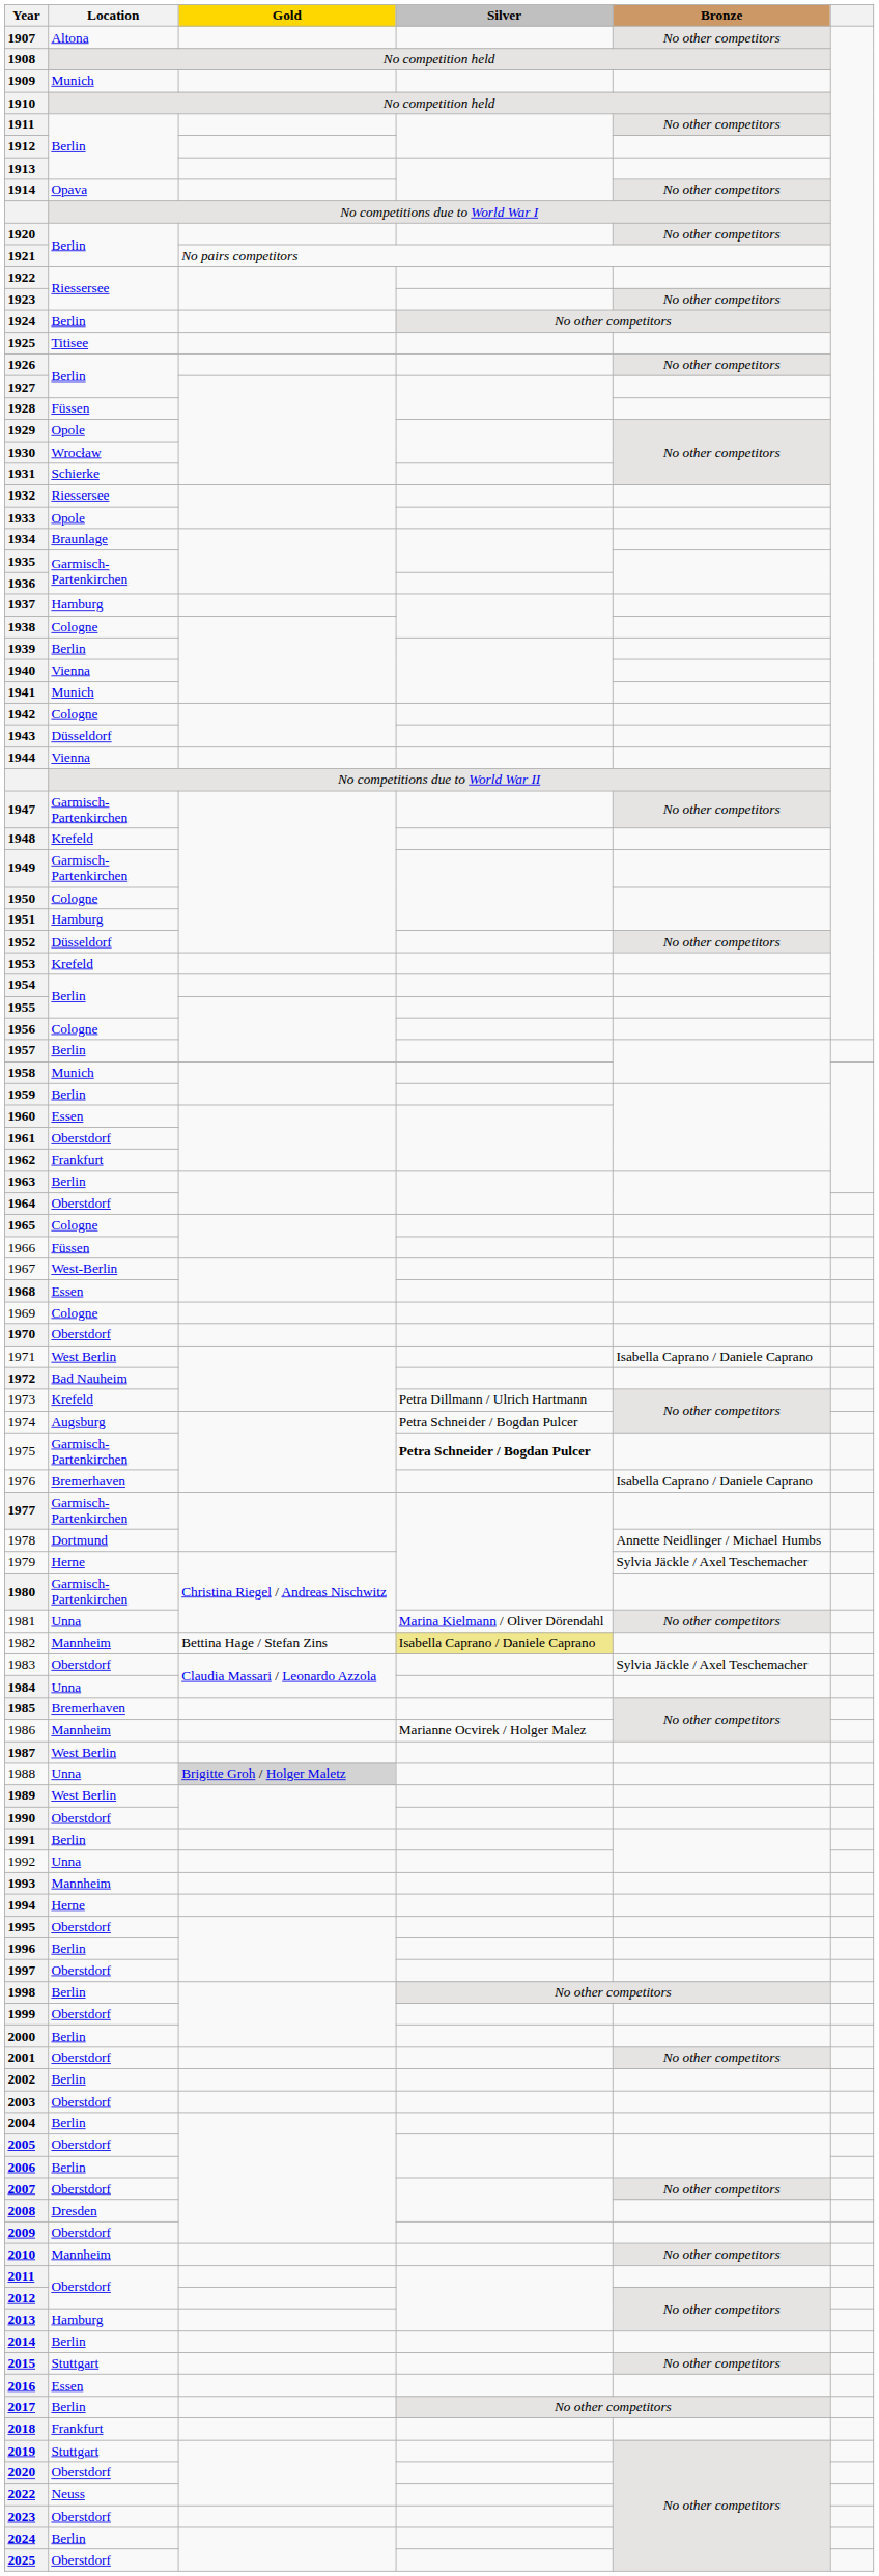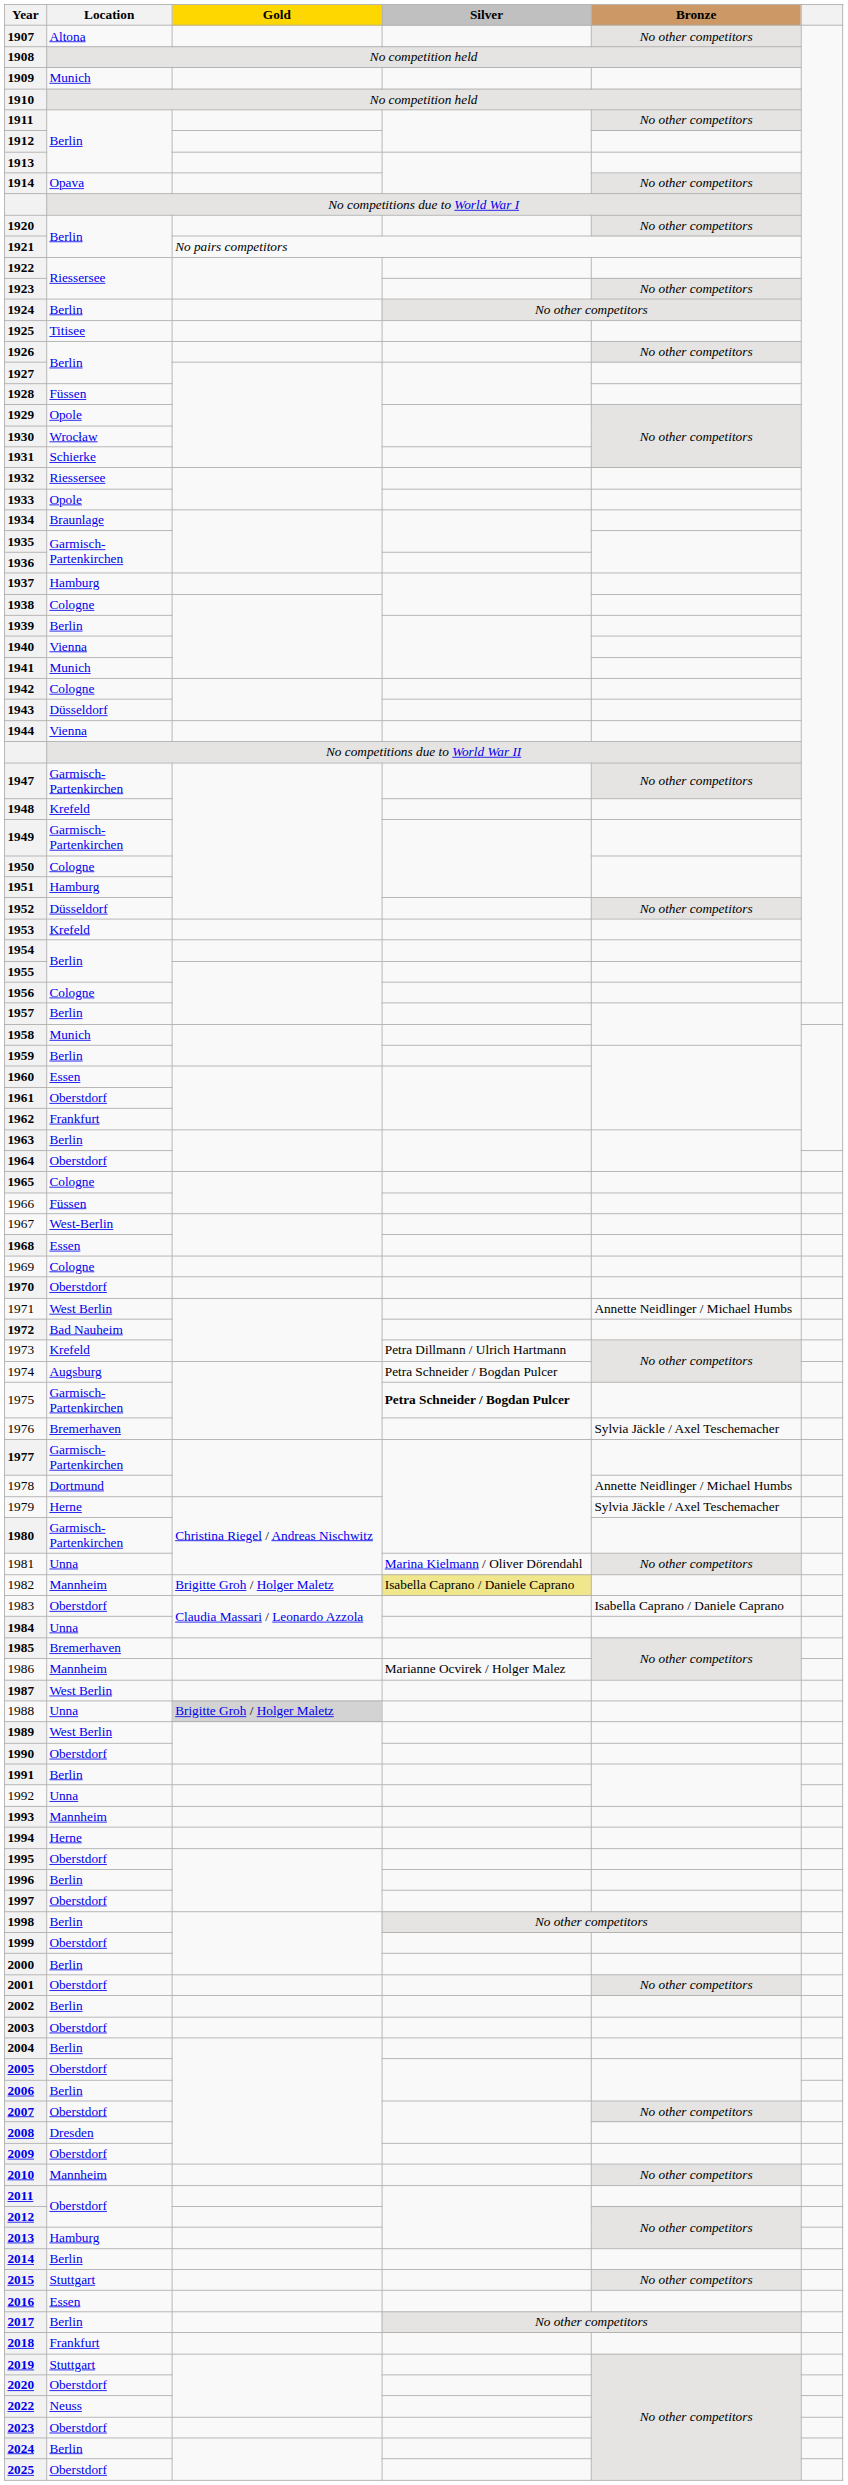1971 | Bronze: Isabella Caprano / Daniele Caprano -> Annette Neidlinger / Michael Humbs
1976 | Bronze: Isabella Caprano / Daniele Caprano -> Sylvia Jäckle / Axel Teschemacher
1982 | Gold: Bettina Hage / Stefan Zins -> Brigitte Groh / Holger Maletz
1983 | Bronze: Sylvia Jäckle / Axel Teschemacher -> Isabella Caprano / Daniele Caprano
